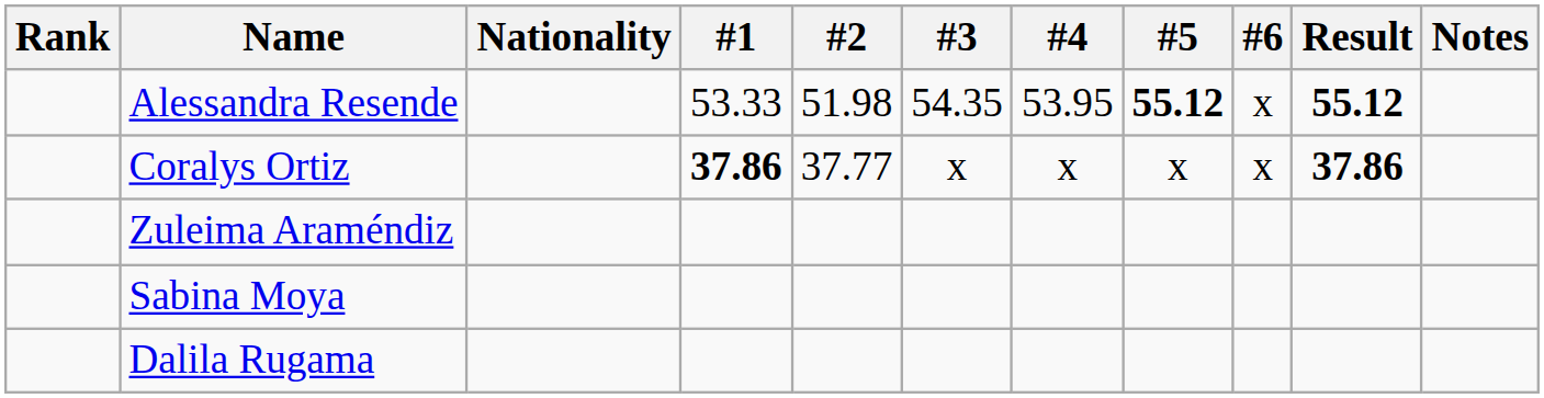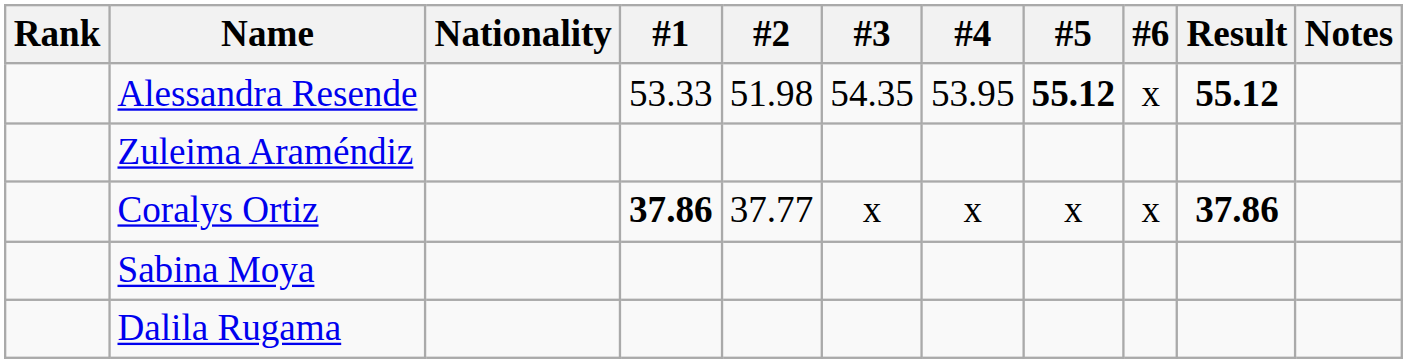rows swapped: Coralys Ortiz <-> Zuleima Araméndiz
